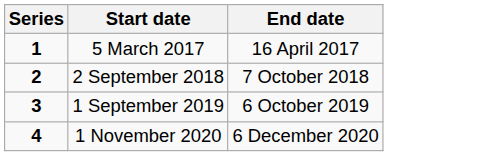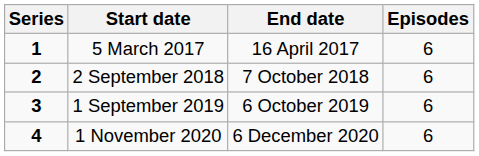+ column: Episodes | 6 | 6 | 6 | 6
